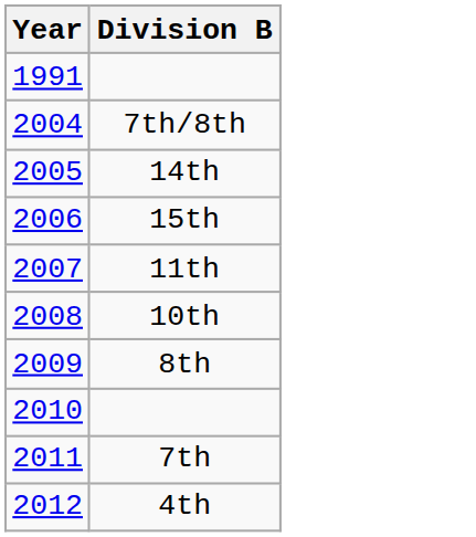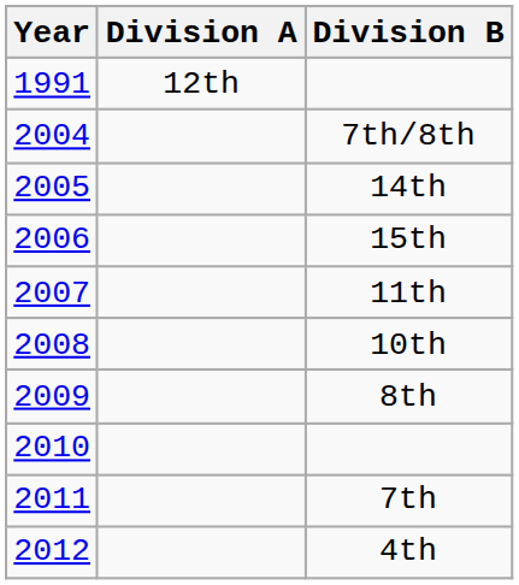+ column: Division A | 12th
